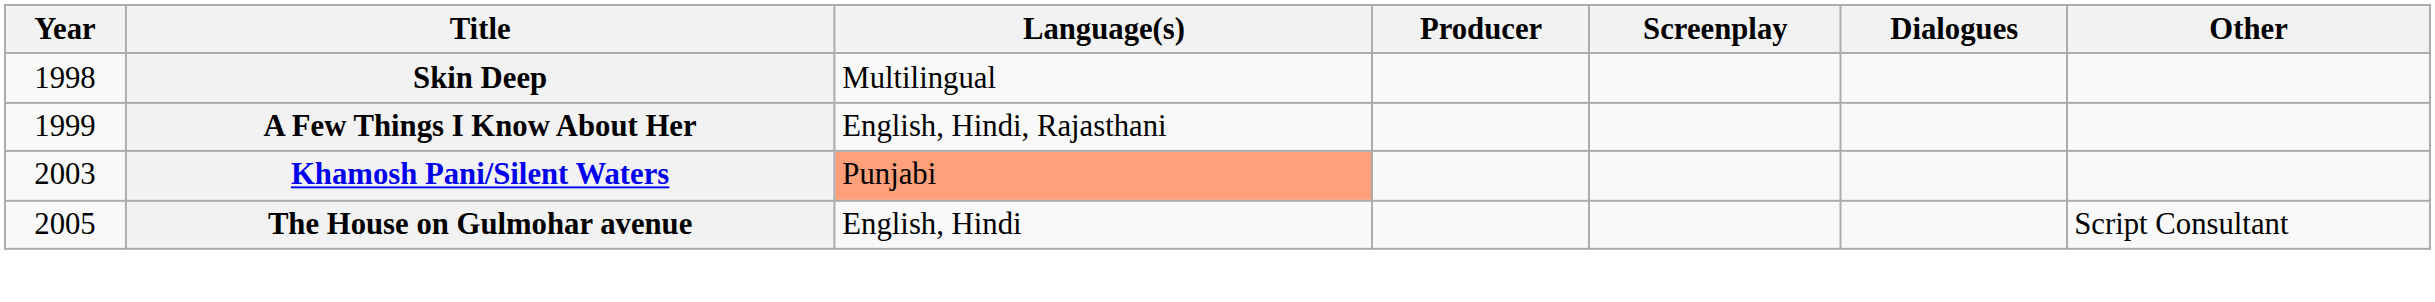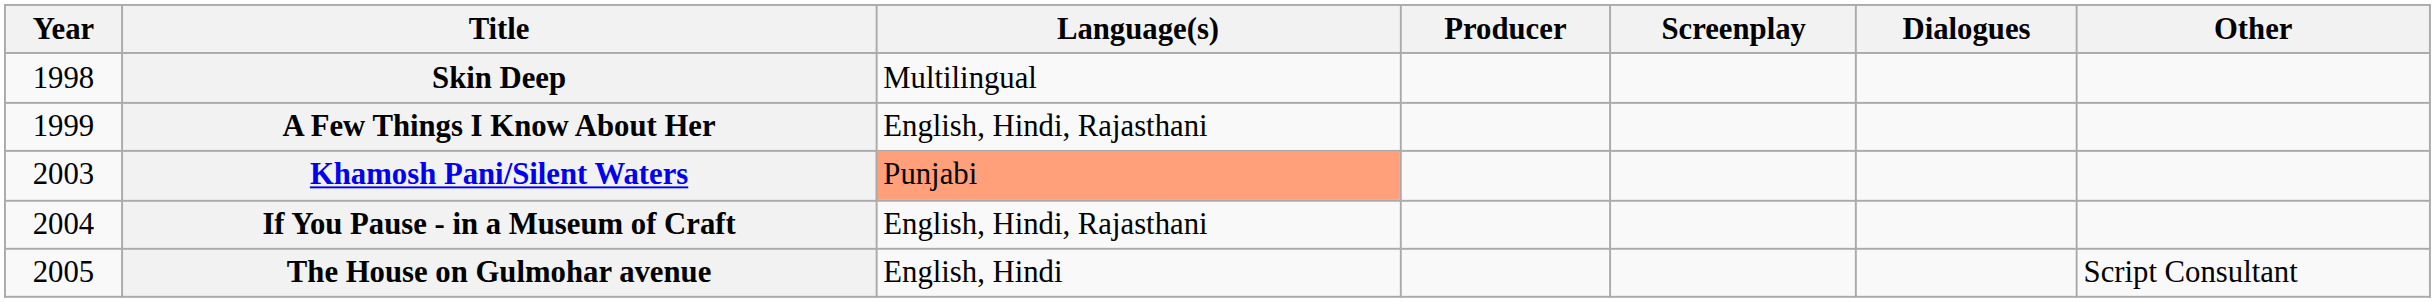+ row: 2004 | If You Pause - in a Museum of Craft | English, Hindi, Rajasthani
